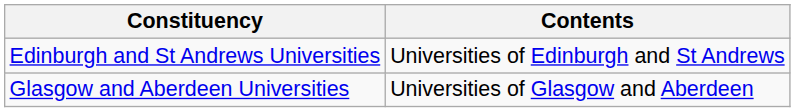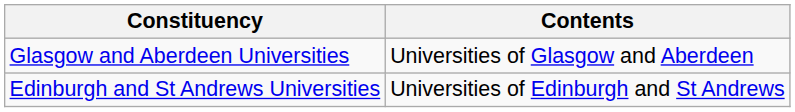rows swapped: Edinburgh and St Andrews Universities <-> Glasgow and Aberdeen Universities
